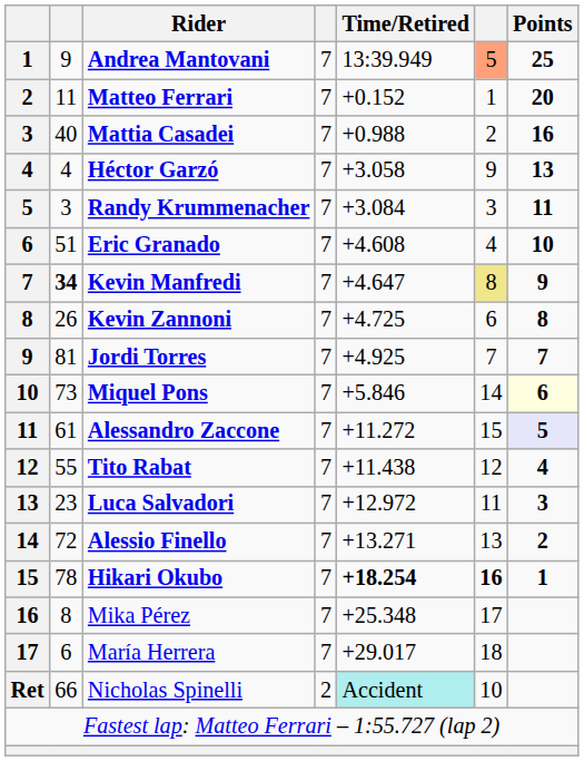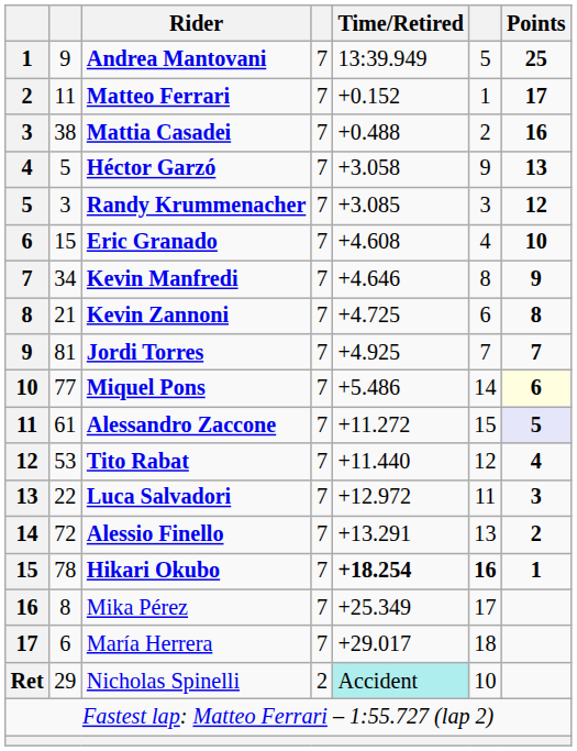Andrea Mantovani | column 6: lightsalmon background -> no background
Matteo Ferrari | Points: 20 -> 17
Mattia Casadei | column 2: 40 -> 38
Mattia Casadei | Time/Retired: +0.988 -> +0.488
Héctor Garzó | column 2: 4 -> 5
Randy Krummenacher | Time/Retired: +3.084 -> +3.085
Randy Krummenacher | Points: 11 -> 12
Eric Granado | column 2: 51 -> 15
Kevin Manfredi | column 2: bold -> normal
Kevin Manfredi | Time/Retired: +4.647 -> +4.646
Kevin Manfredi | column 6: khaki background -> no background
Kevin Zannoni | column 2: 26 -> 21
Miquel Pons | column 2: 73 -> 77
Miquel Pons | Time/Retired: +5.846 -> +5.486
Tito Rabat | column 2: 55 -> 53
Tito Rabat | Time/Retired: +11.438 -> +11.440
Luca Salvadori | column 2: 23 -> 22
Alessio Finello | Time/Retired: +13.271 -> +13.291
Mika Pérez | Time/Retired: +25.348 -> +25.349
Nicholas Spinelli | column 2: 66 -> 29
